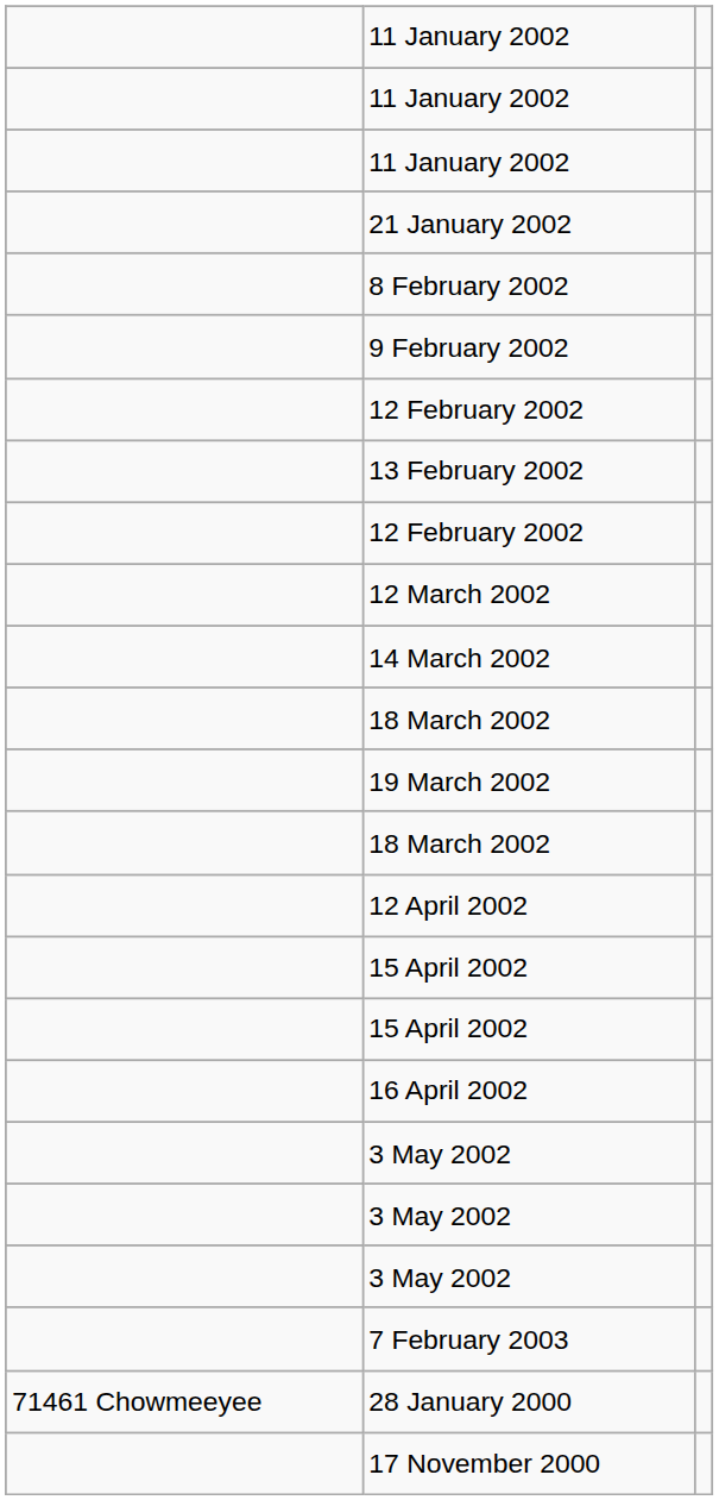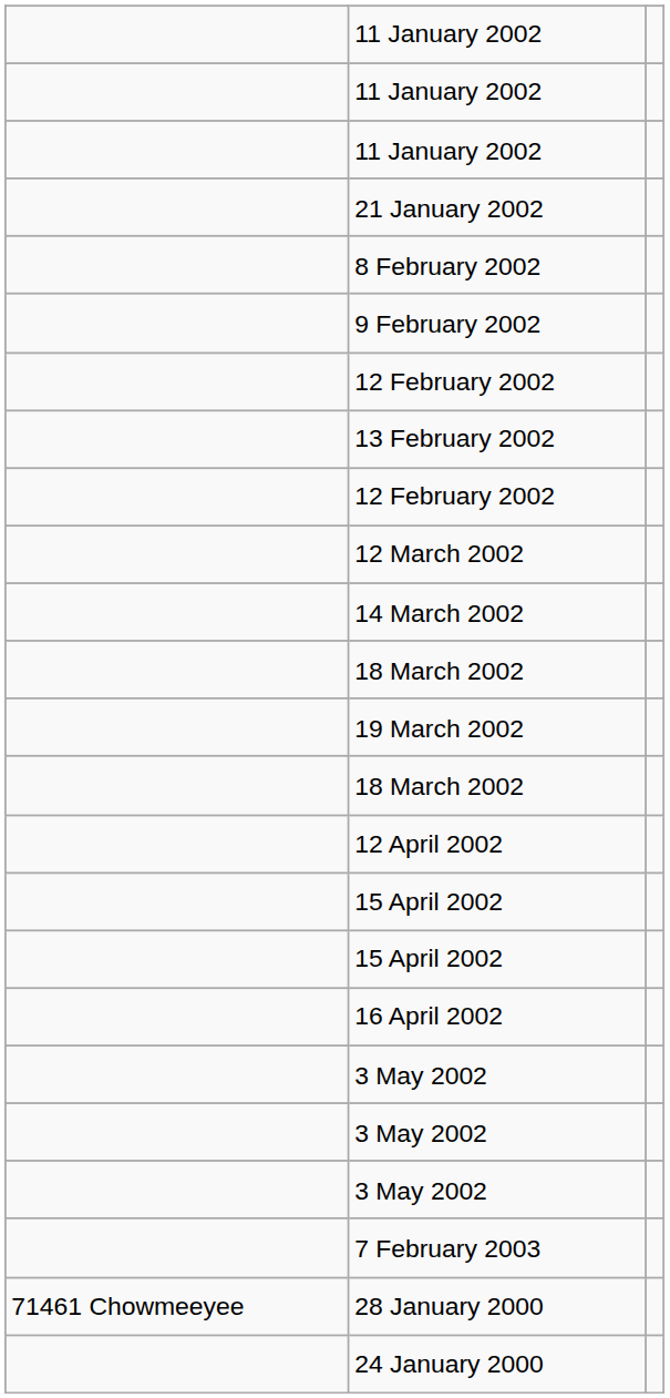+ row: 24 January 2000
- row: 17 November 2000
